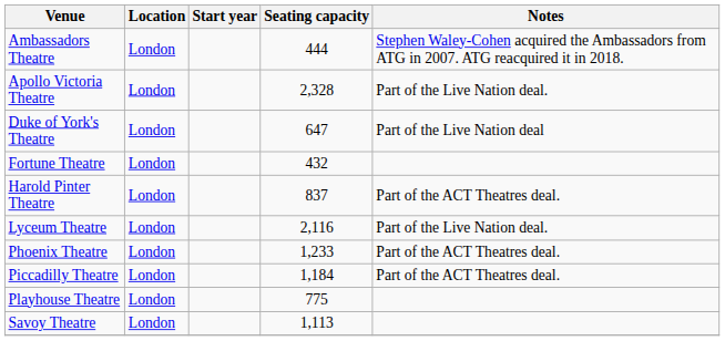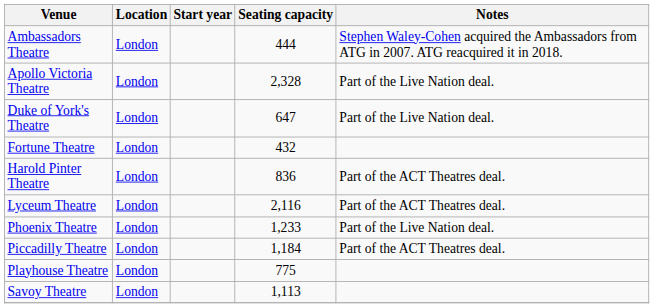Duke of York's Theatre | Notes: Part of the Live Nation deal -> Part of the Live Nation deal.
Harold Pinter Theatre | Seating capacity: 837 -> 836
Lyceum Theatre | Notes: Part of the Live Nation deal. -> Part of the ACT Theatres deal.
Phoenix Theatre | Notes: Part of the ACT Theatres deal. -> Part of the Live Nation deal.
